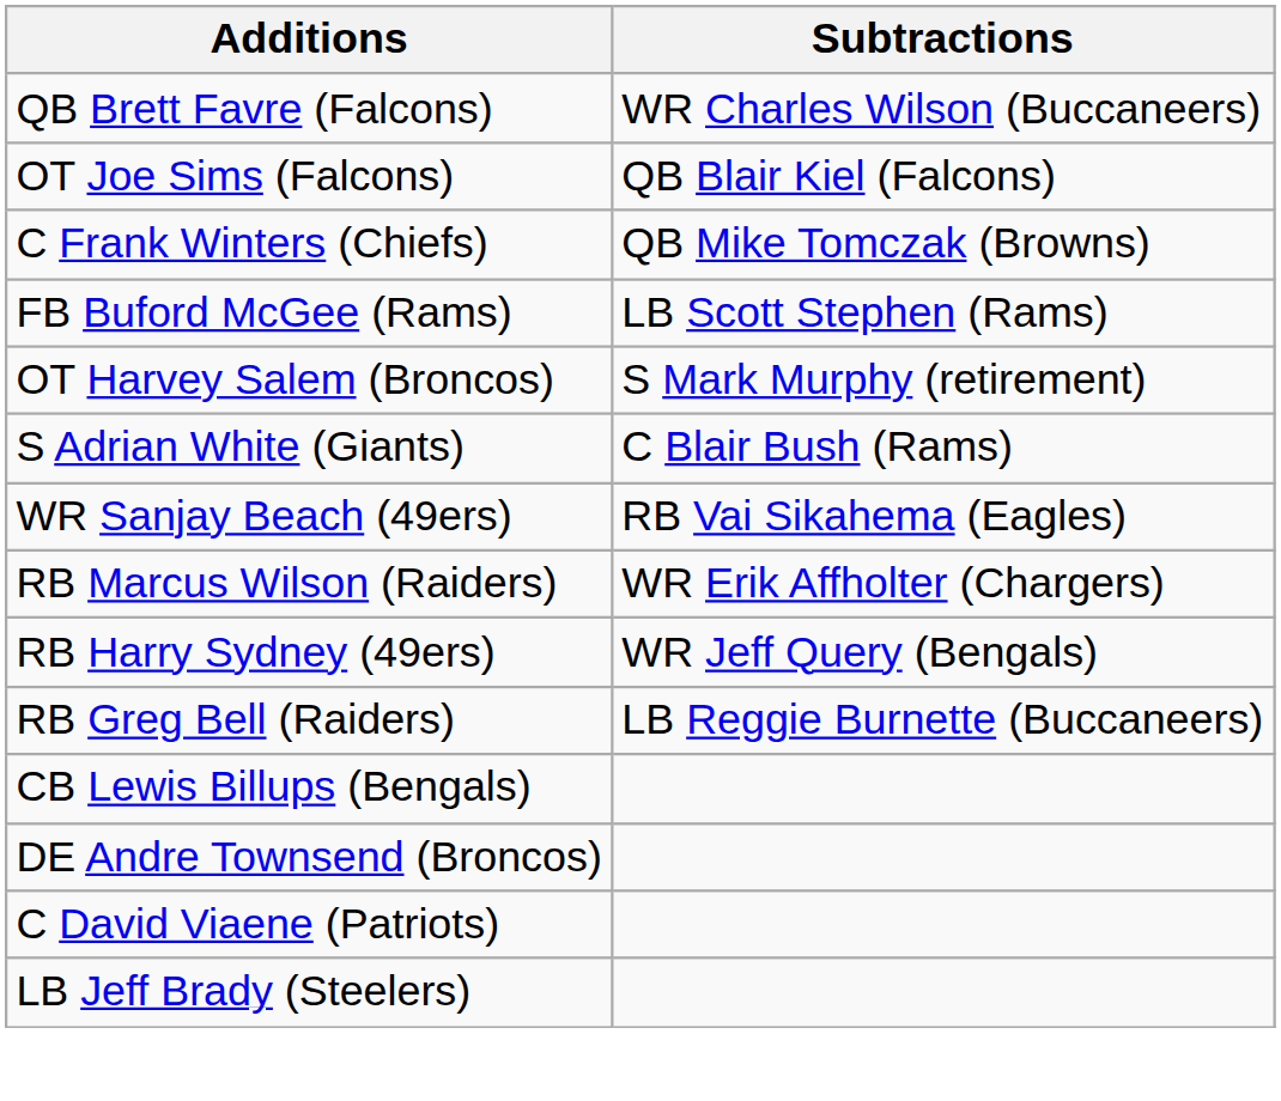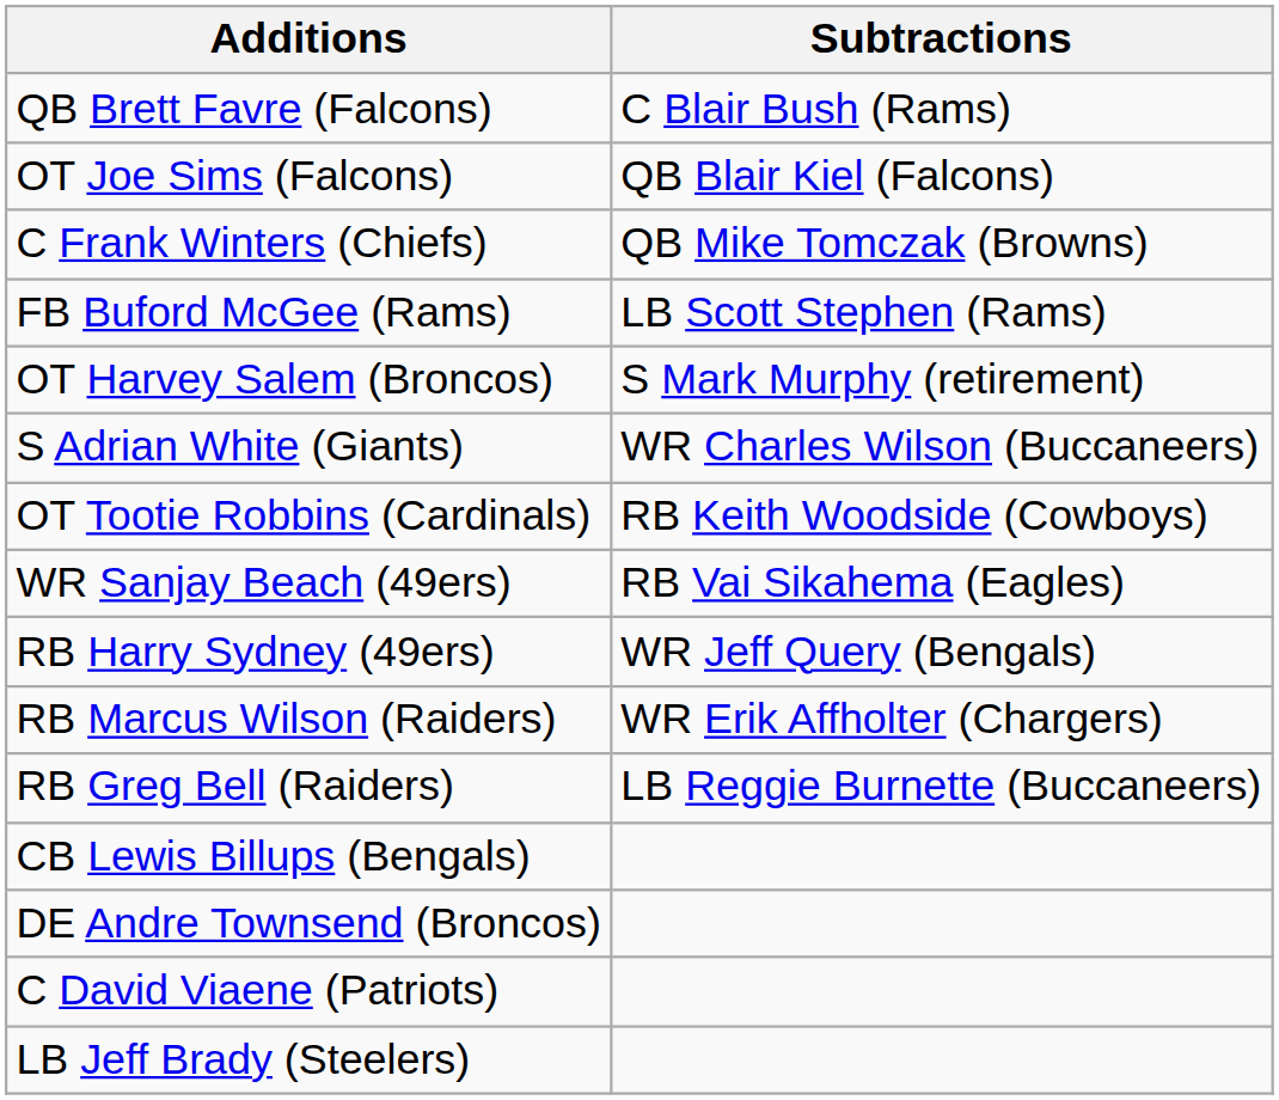QB Brett Favre (Falcons) | Subtractions: WR Charles Wilson (Buccaneers) -> C Blair Bush (Rams)
S Adrian White (Giants) | Subtractions: C Blair Bush (Rams) -> WR Charles Wilson (Buccaneers)
+ row: OT Tootie Robbins (Cardinals) | RB Keith Woodside (Cowboys)
rows swapped: RB Marcus Wilson (Raiders) <-> RB Harry Sydney (49ers)
